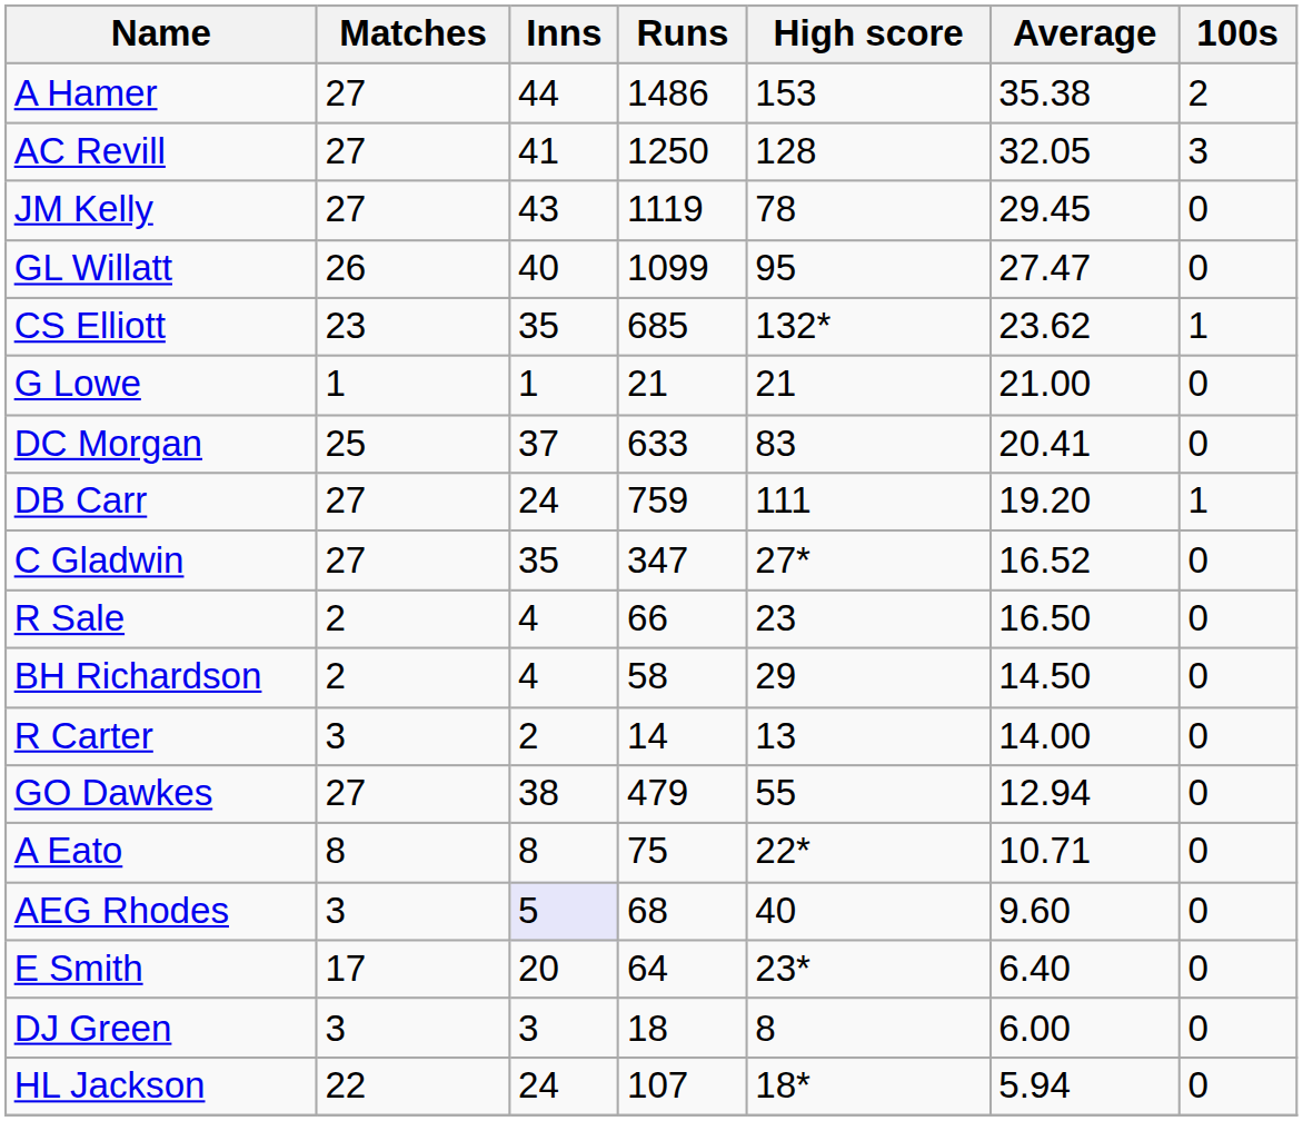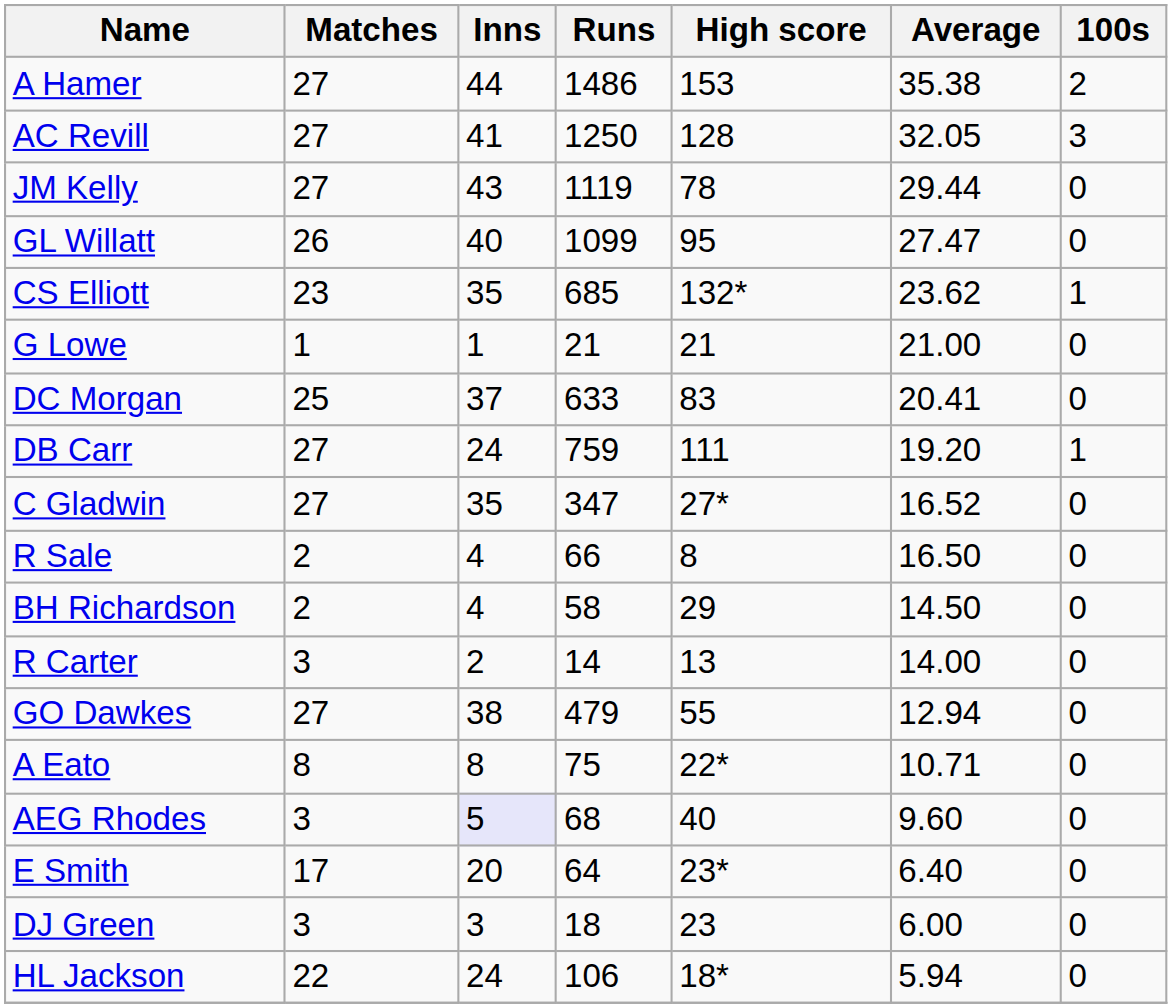JM Kelly | Average: 29.45 -> 29.44
R Sale | High score: 23 -> 8
DJ Green | High score: 8 -> 23
HL Jackson | Runs: 107 -> 106
